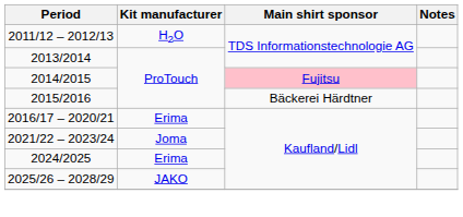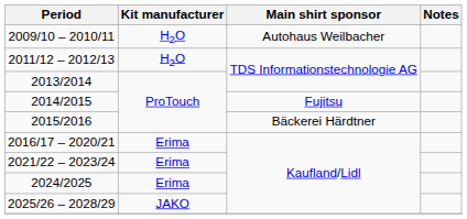+ row: 2009/10 – 2010/11 | H2O | Autohaus Weilbacher
2014/2015 | Main shirt sponsor: pink background -> no background
2021/22 – 2023/24 | Kit manufacturer: Joma -> Erima
